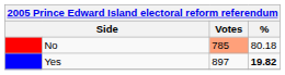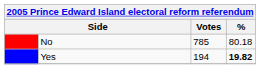No | Votes: lightsalmon background -> no background
Yes | Votes: 897 -> 194
